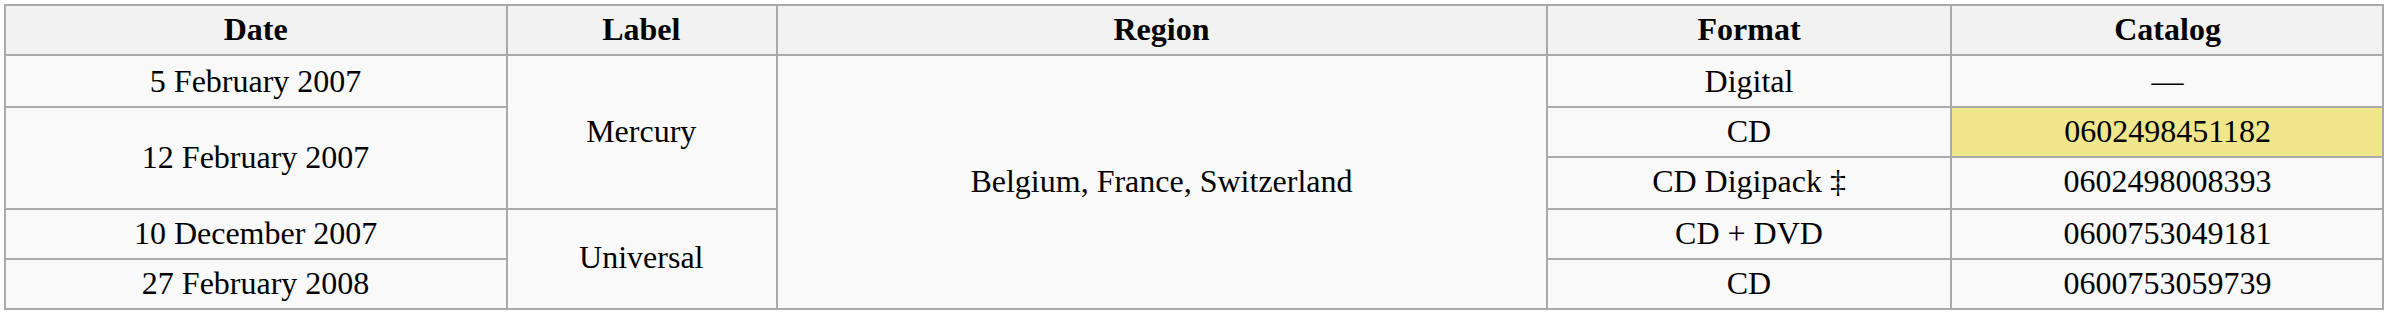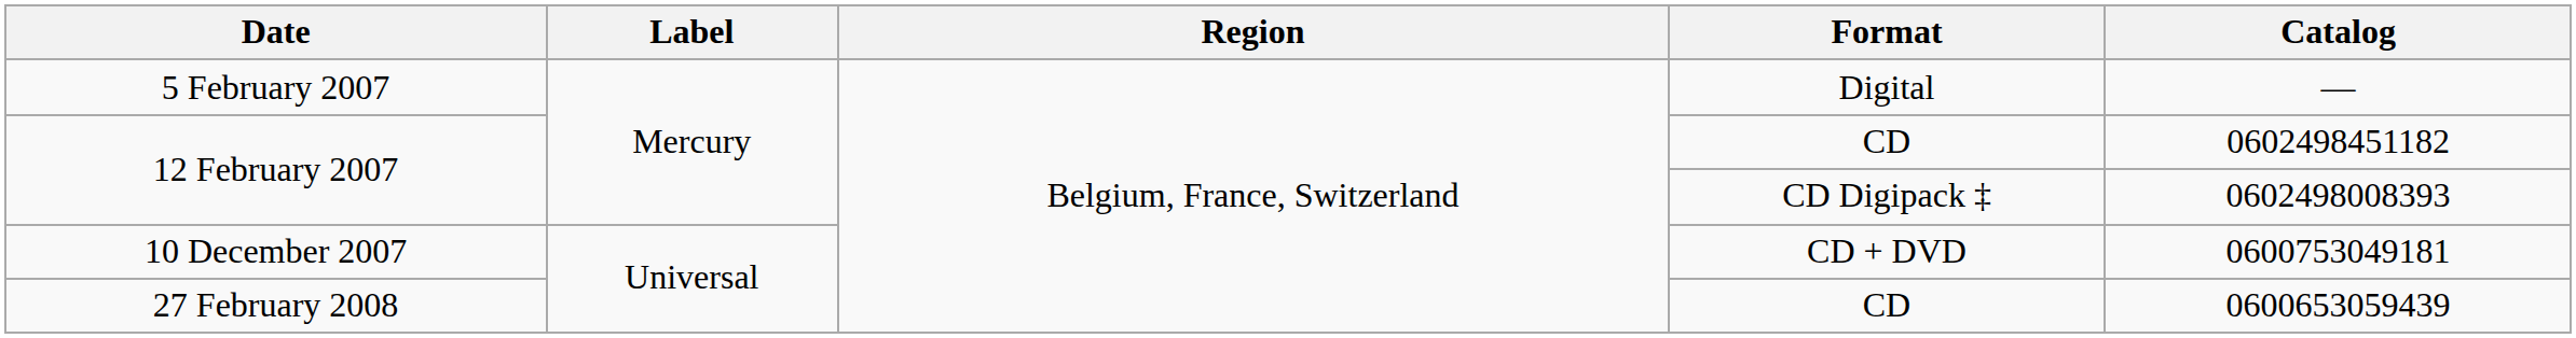12 February 2007 / CD | Catalog: khaki background -> no background
27 February 2008 | Catalog: 0600753059739 -> 0600653059439
